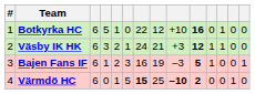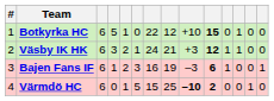Botkyrka HC | column 10: 16 -> 15
Bajen Fans IF | column 10: 5 -> 6
Värmdö HC | column 7: bold -> normal
